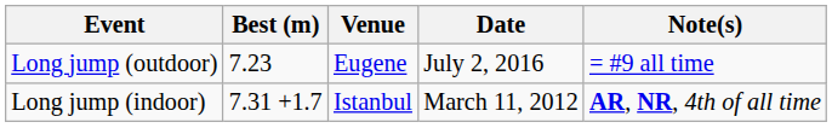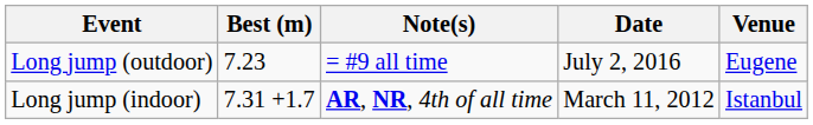columns swapped: Venue <-> Note(s)
